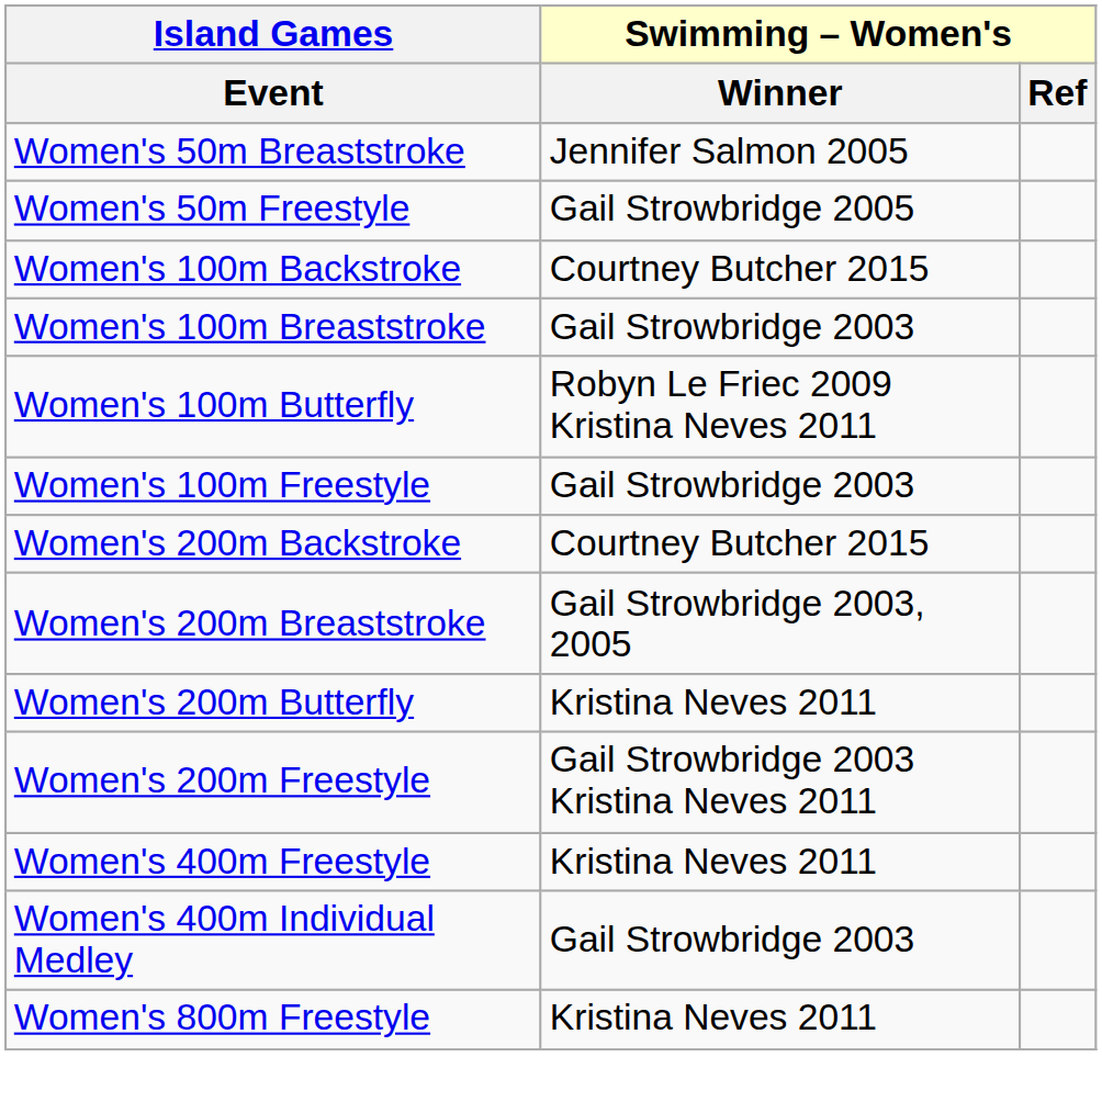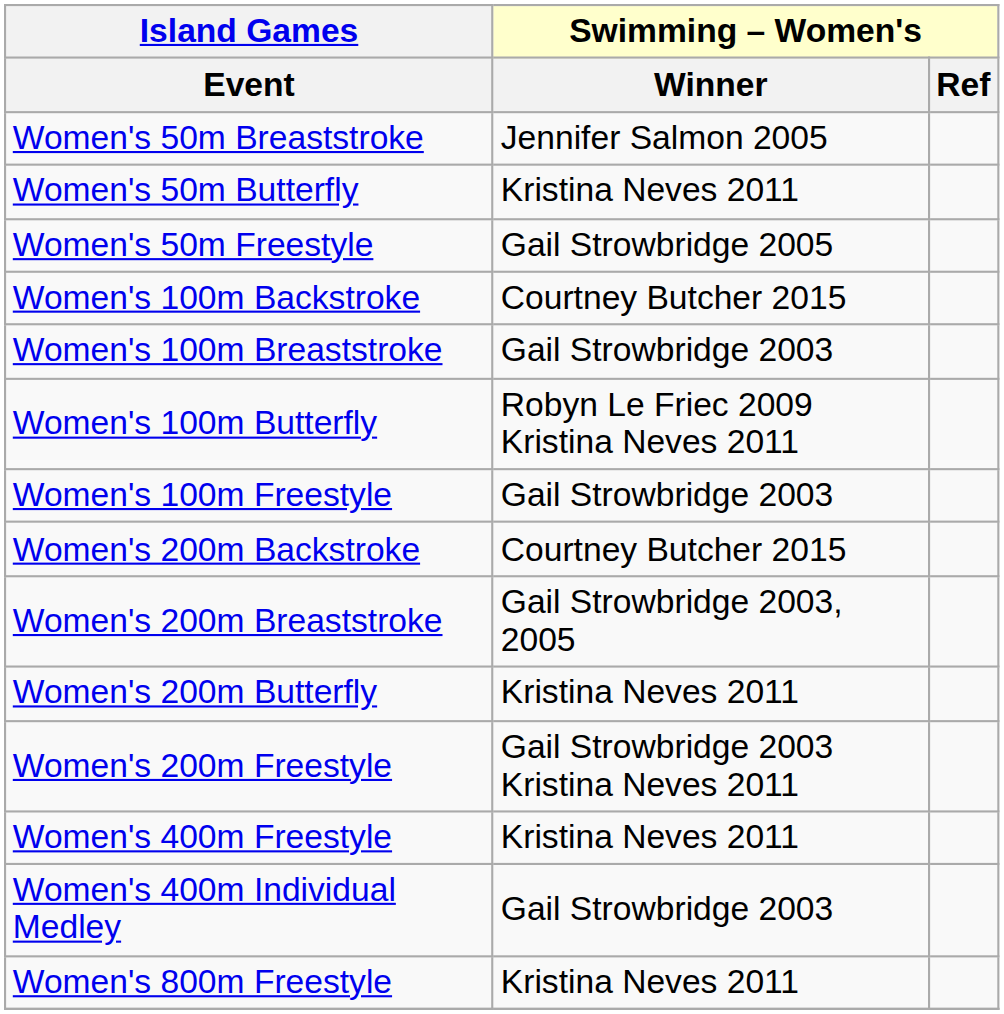+ row: Women's 50m Butterfly | Kristina Neves 2011
